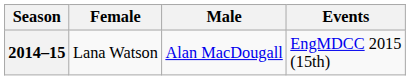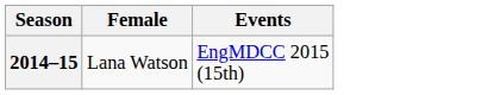- column: Male | Alan MacDougall
